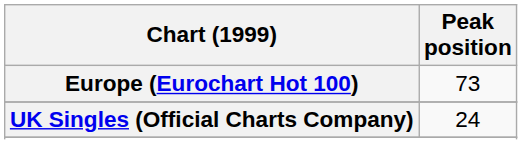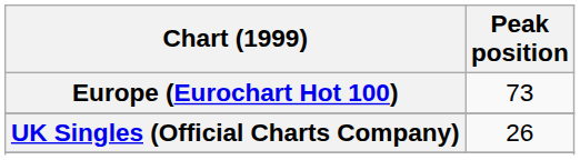UK Singles (Official Charts Company) | Peak position: 24 -> 26
